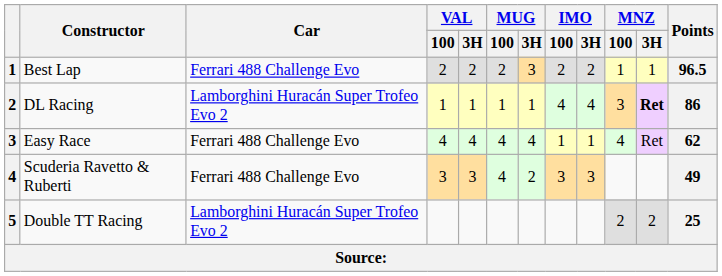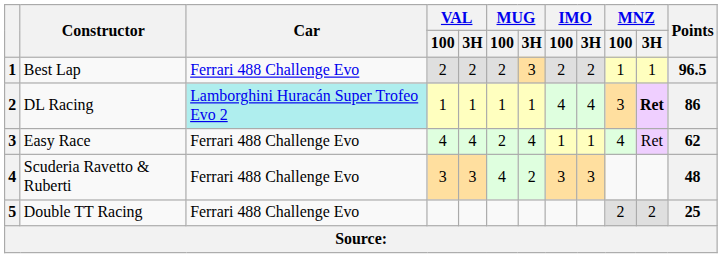DL Racing | Car: no background -> paleturquoise background
Easy Race | MUG / 100: 4 -> 2
Scuderia Ravetto & Ruberti | Points: 49 -> 48
Double TT Racing | Car: Lamborghini Huracán Super Trofeo Evo 2 -> Ferrari 488 Challenge Evo
